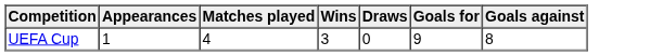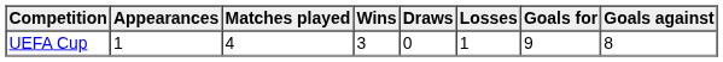+ column: Losses | 1
